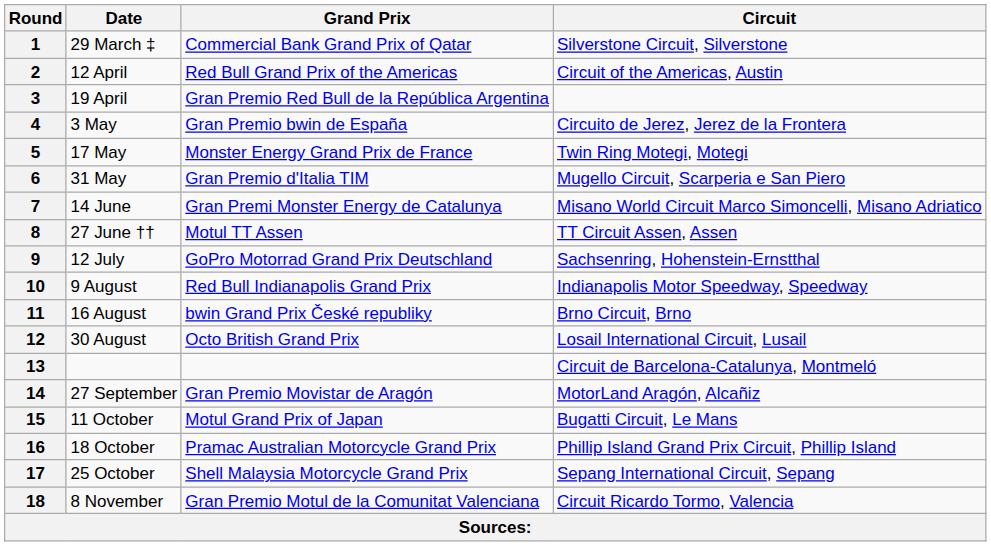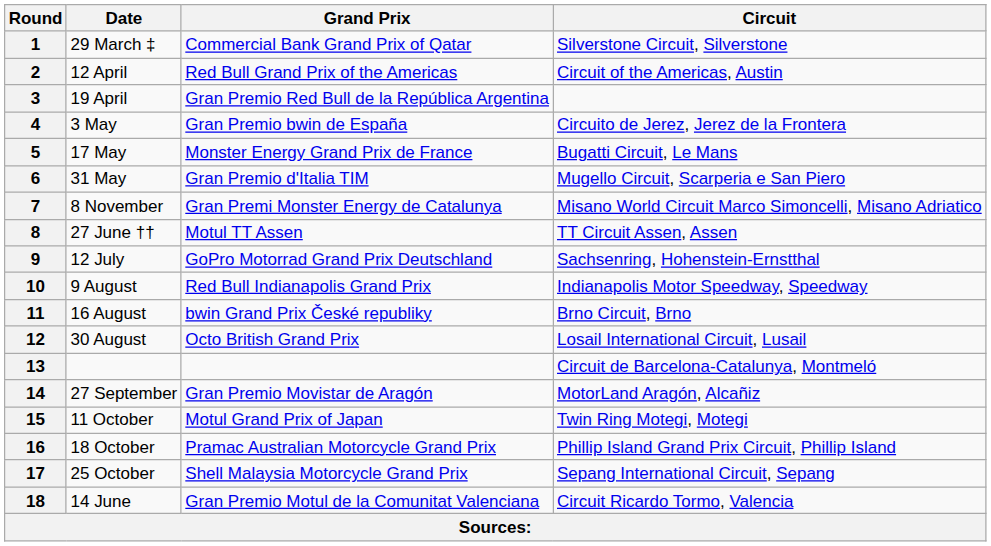5 | Circuit: Twin Ring Motegi, Motegi -> Bugatti Circuit, Le Mans
7 | Date: 14 June -> 8 November
15 | Circuit: Bugatti Circuit, Le Mans -> Twin Ring Motegi, Motegi
18 | Date: 8 November -> 14 June
